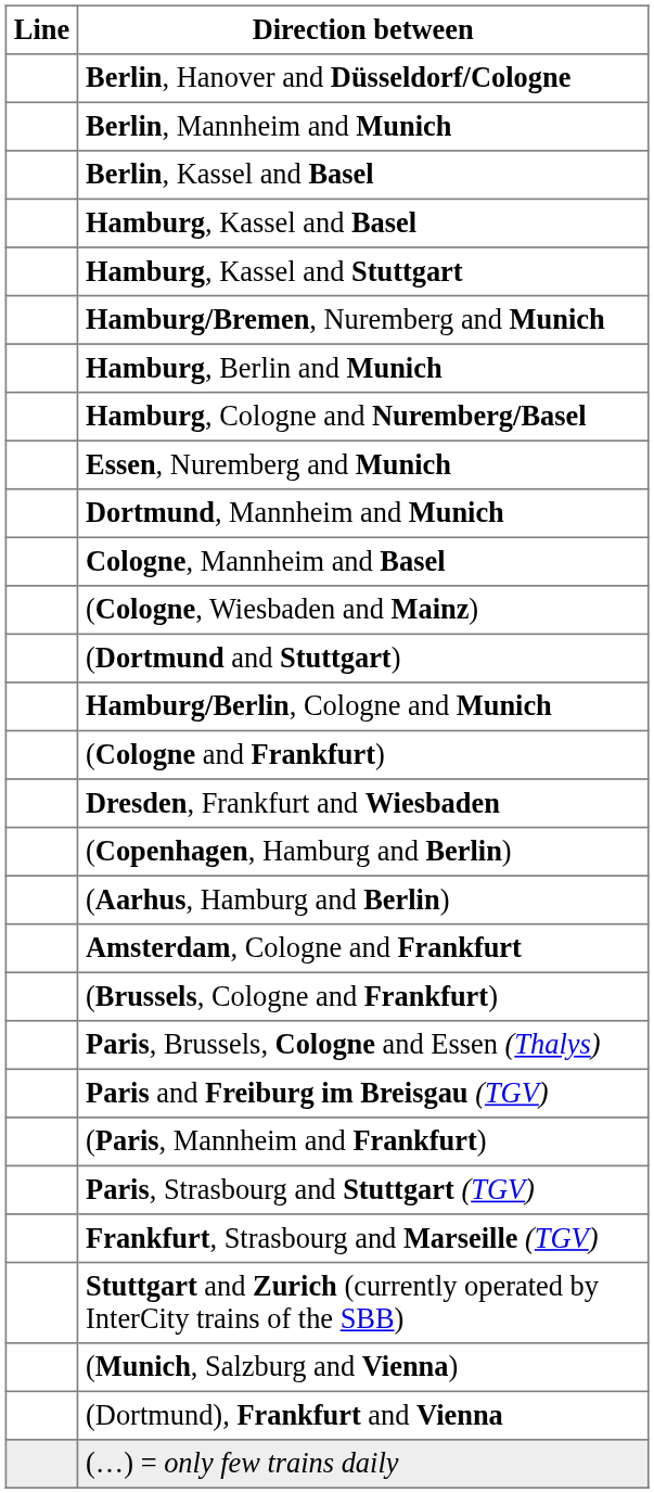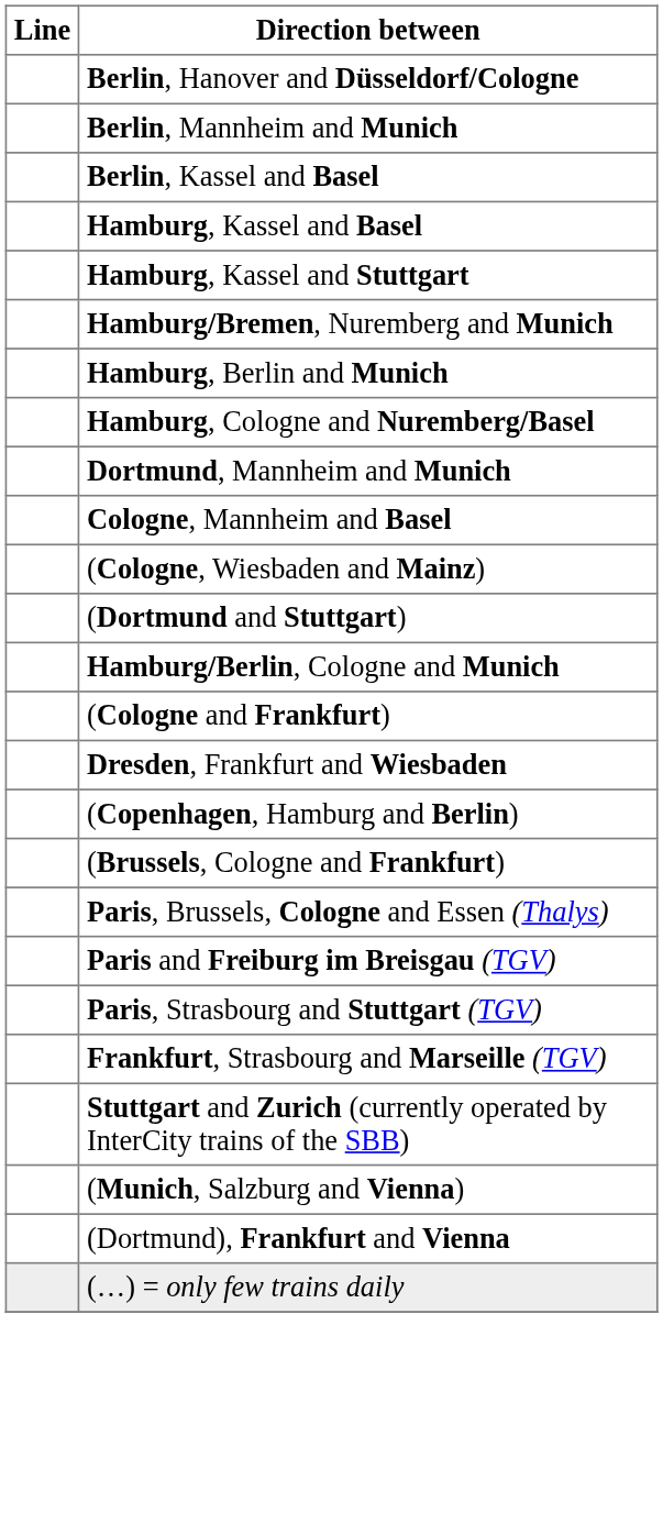- row: Essen, Nuremberg and Munich
- row: (Aarhus, Hamburg and Berlin)
- row: Amsterdam, Cologne and Frankfurt
- row: (Paris, Mannheim and Frankfurt)
